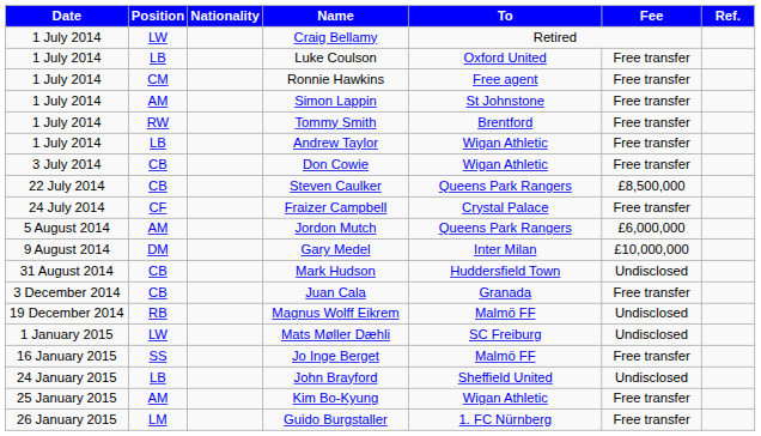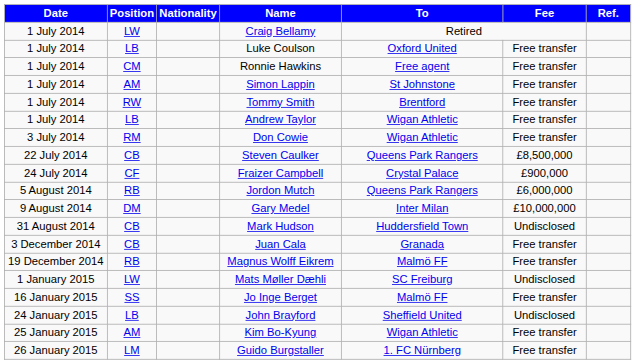Don Cowie | Position: CB -> RM
Fraizer Campbell | Fee: Free transfer -> £900,000
Jordon Mutch | Position: AM -> RB
Magnus Wolff Eikrem | Fee: Undisclosed -> Free transfer
